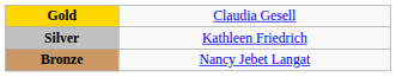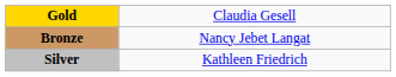rows swapped: Silver <-> Bronze
